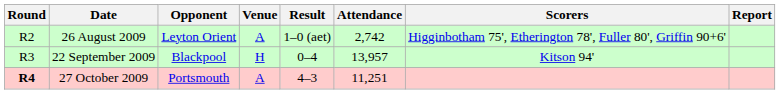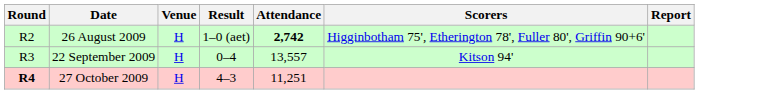- column: Opponent | Leyton Orient | Blackpool | Portsmouth
26 August 2009 | Venue: A -> H
26 August 2009 | Attendance: normal -> bold
22 September 2009 | Attendance: 13,957 -> 13,557
27 October 2009 | Venue: A -> H
